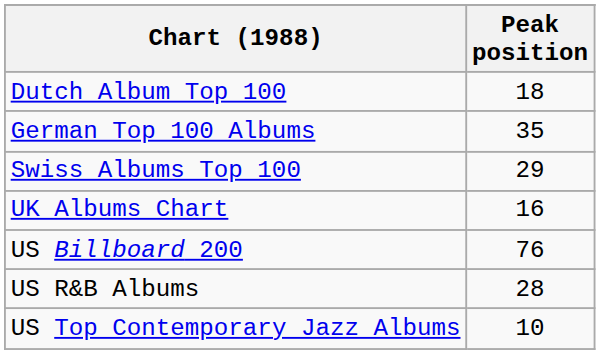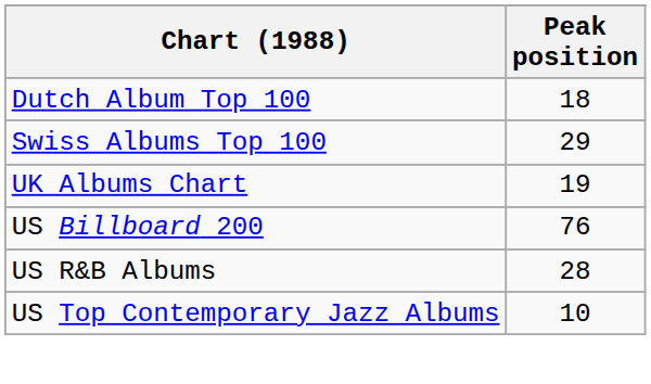- row: German Top 100 Albums | 35
UK Albums Chart | Peak position: 16 -> 19
